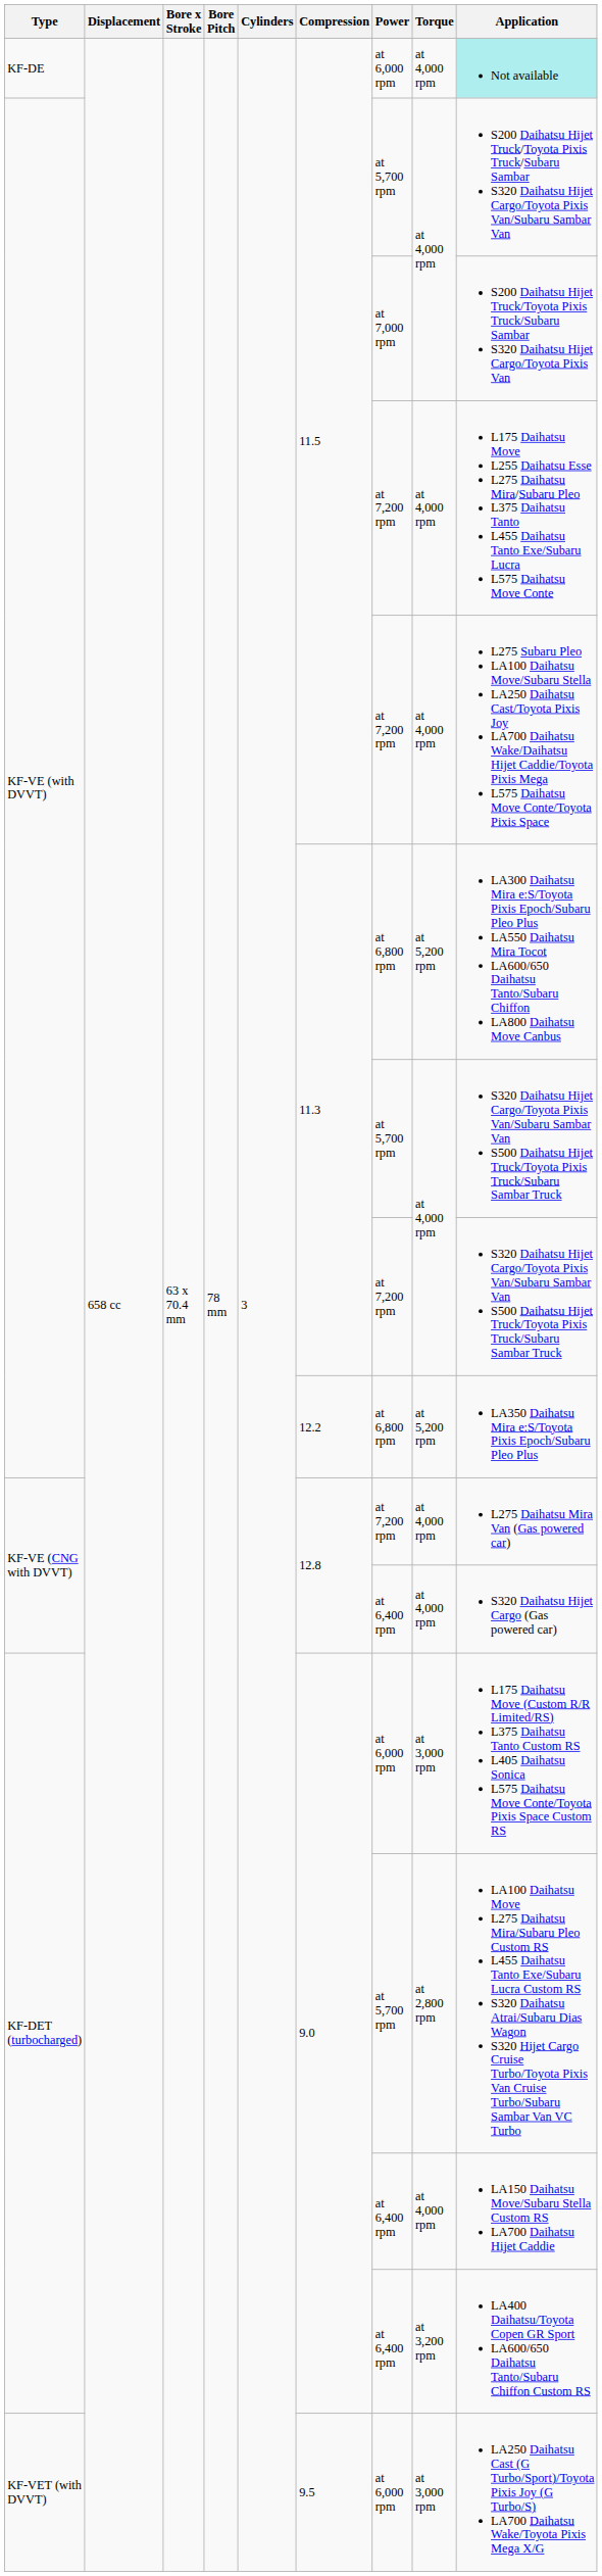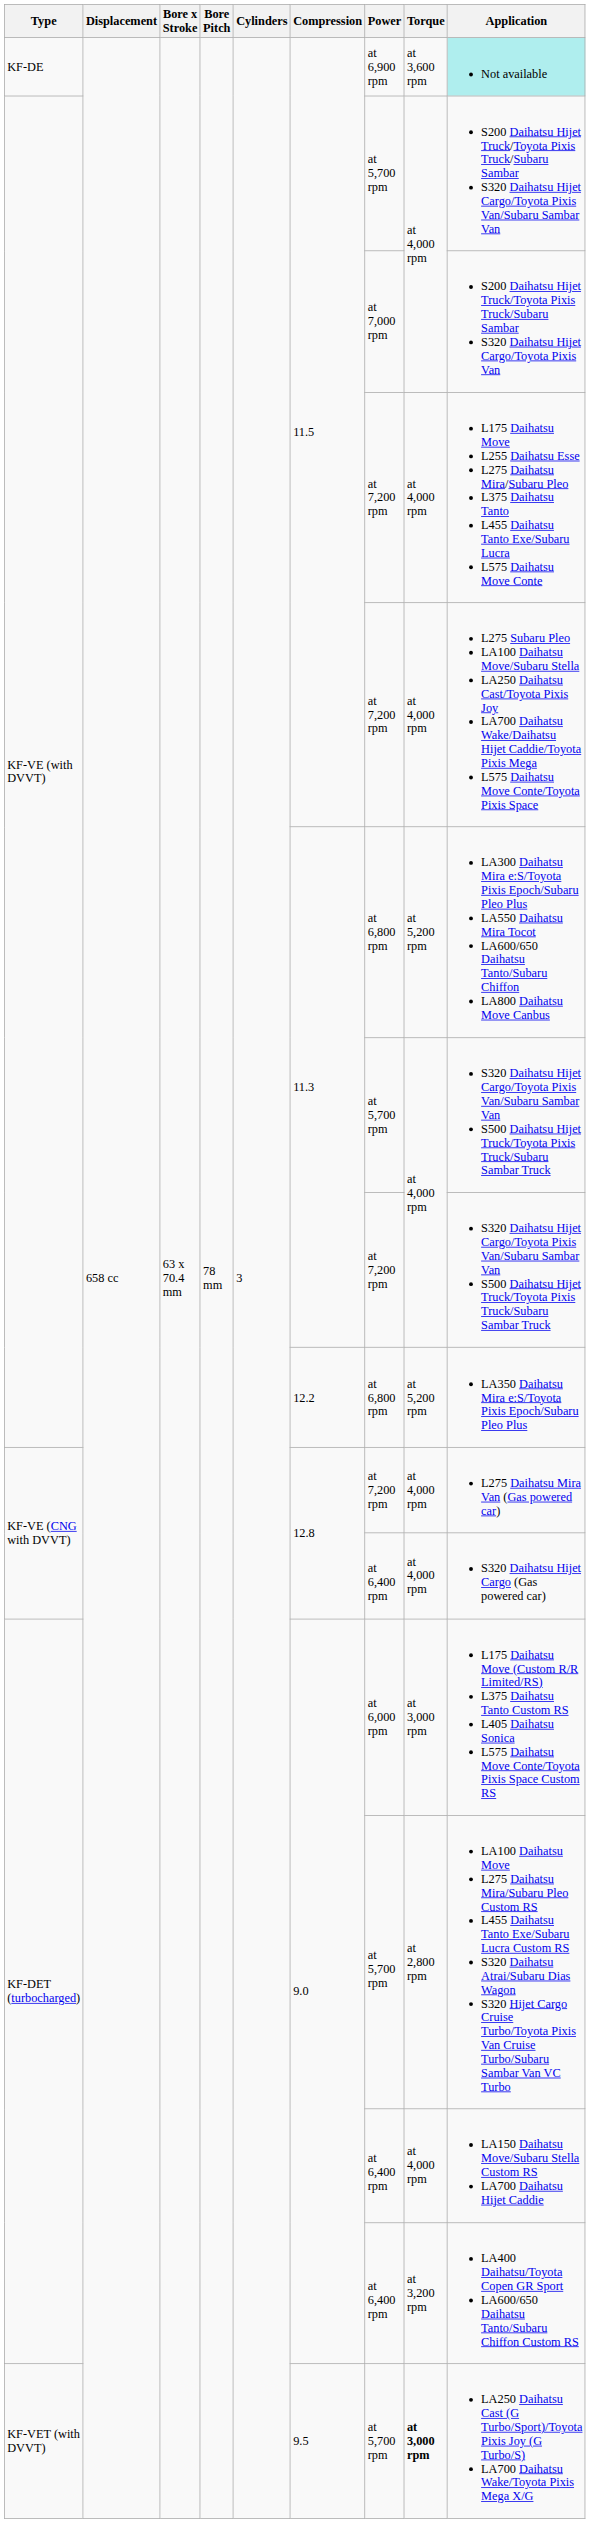KF-DE | Power: at 6,000 rpm -> at 6,900 rpm
KF-DE | Torque: at 4,000 rpm -> at 3,600 rpm
KF-VET (with DVVT) | Power: at 6,000 rpm -> at 5,700 rpm
KF-VET (with DVVT) | Torque: normal -> bold
